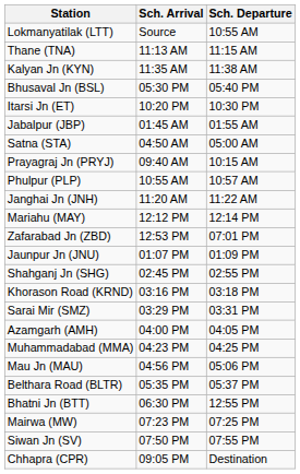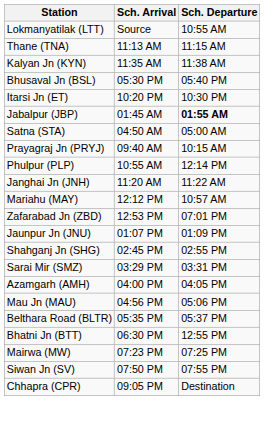Jabalpur (JBP) | Sch. Departure: normal -> bold
Phulpur (PLP) | Sch. Departure: 10:57 AM -> 12:14 PM
Mariahu (MAY) | Sch. Departure: 12:14 PM -> 10:57 AM
- row: Khorason Road (KRND) | 03:16 PM | 03:18 PM
- row: Muhammadabad (MMA) | 04:23 PM | 04:25 PM
